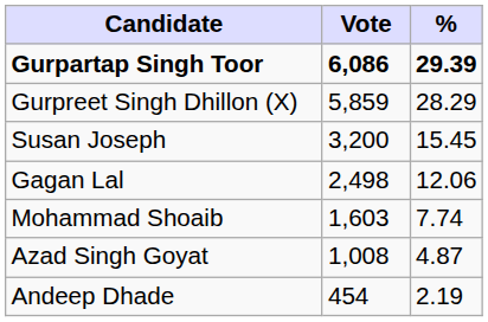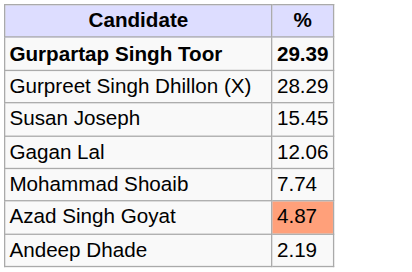- column: Vote | 6,086 | 5,859 | 3,200 | 2,498 | 1,603 | 1,008 | 454
Azad Singh Goyat | %: no background -> lightsalmon background
